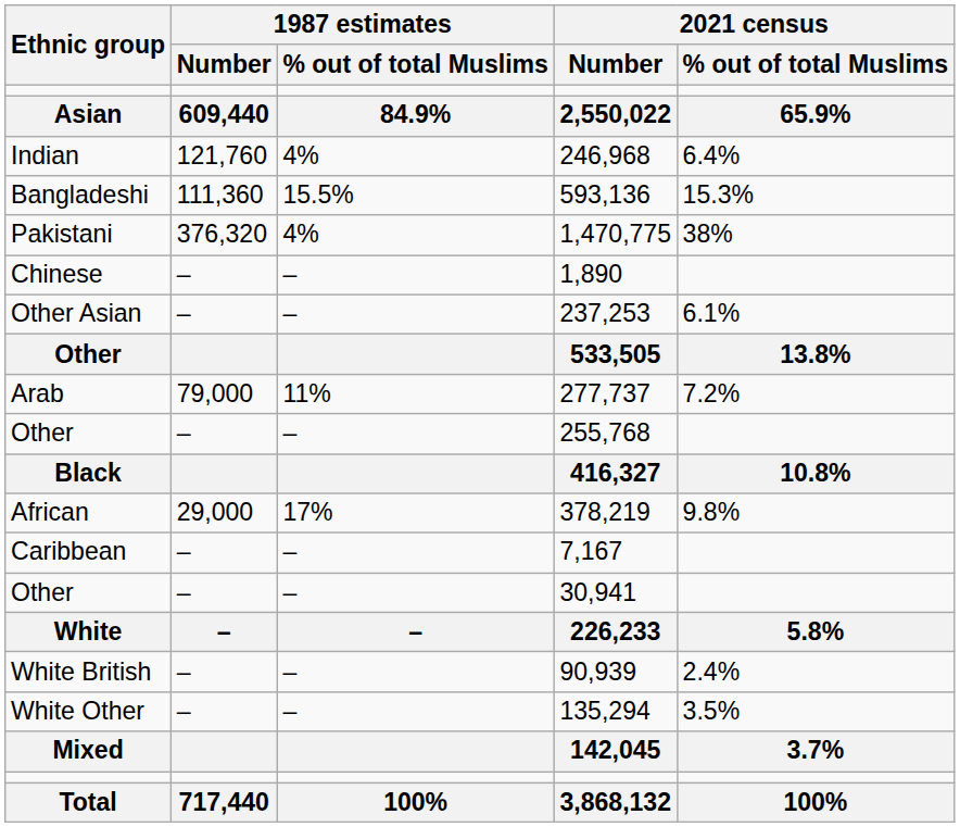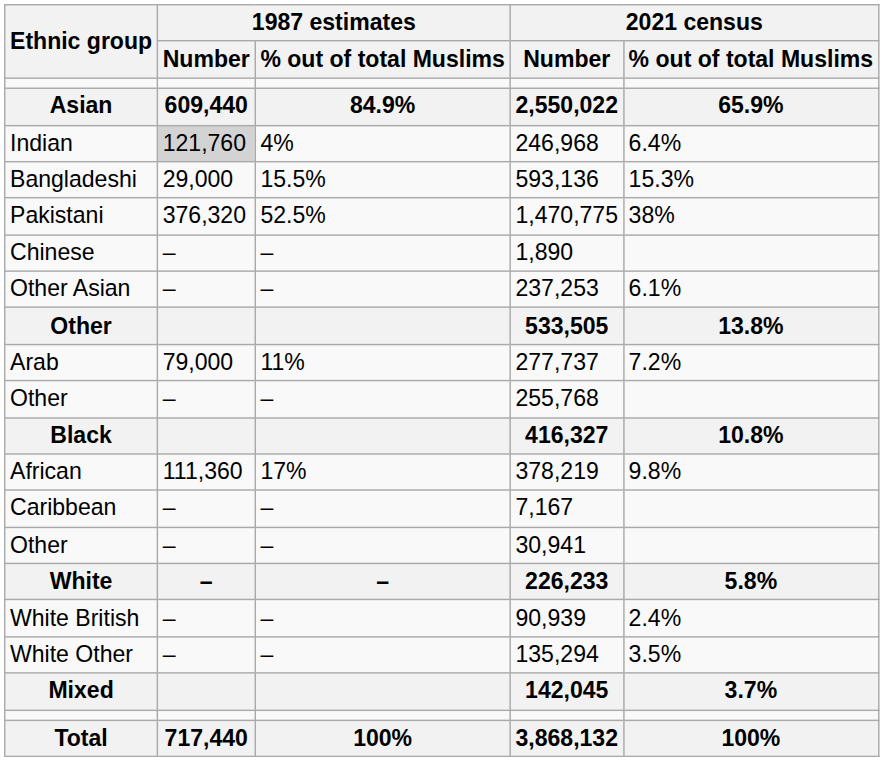246,968 | 1987 estimates / Number: no background -> lightgrey background
593,136 | 1987 estimates / Number: 111,360 -> 29,000
1,470,775 | 1987 estimates / % out of total Muslims: 4% -> 52.5%
378,219 | 1987 estimates / Number: 29,000 -> 111,360
